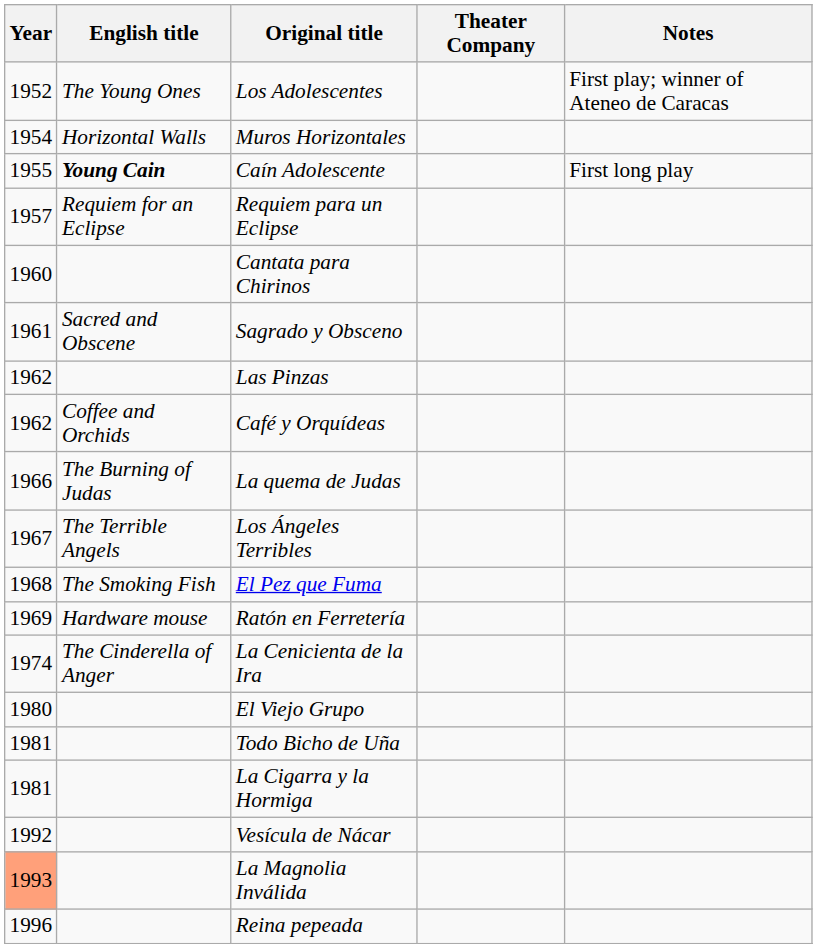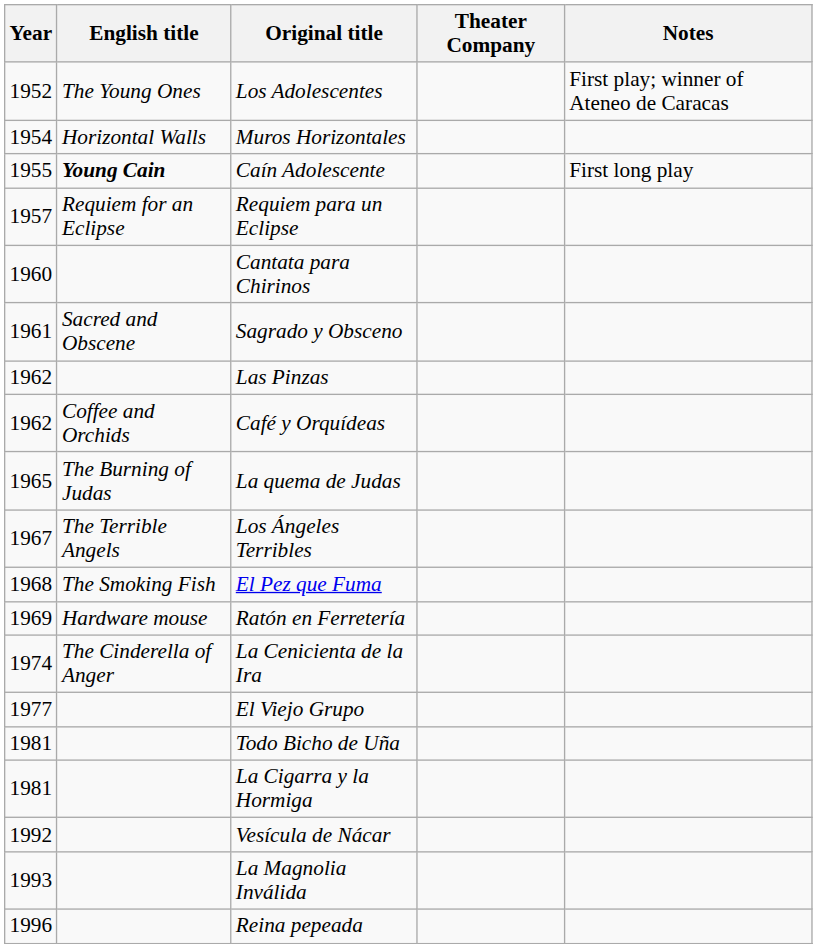La quema de Judas | Year: 1966 -> 1965
El Viejo Grupo | Year: 1980 -> 1977
La Magnolia Inválida | Year: lightsalmon background -> no background
